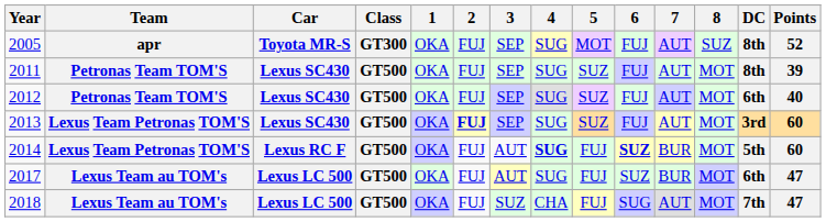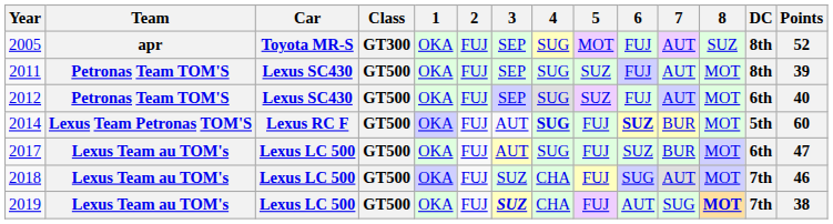- row: 2013 | Lexus Team Petronas TOM'S | Lexus SC430 | GT500 | OKA | FUJ | SEP | SUG | SUZ | FUJ | AUT | MOT | 3rd | 60
2018 | Points: 47 -> 46
+ row: 2019 | Lexus Team au TOM's | Lexus LC 500 | GT500 | OKA | FUJ | SUZ | CHA | FUJ | AUT | SUG | MOT | 7th | 38
